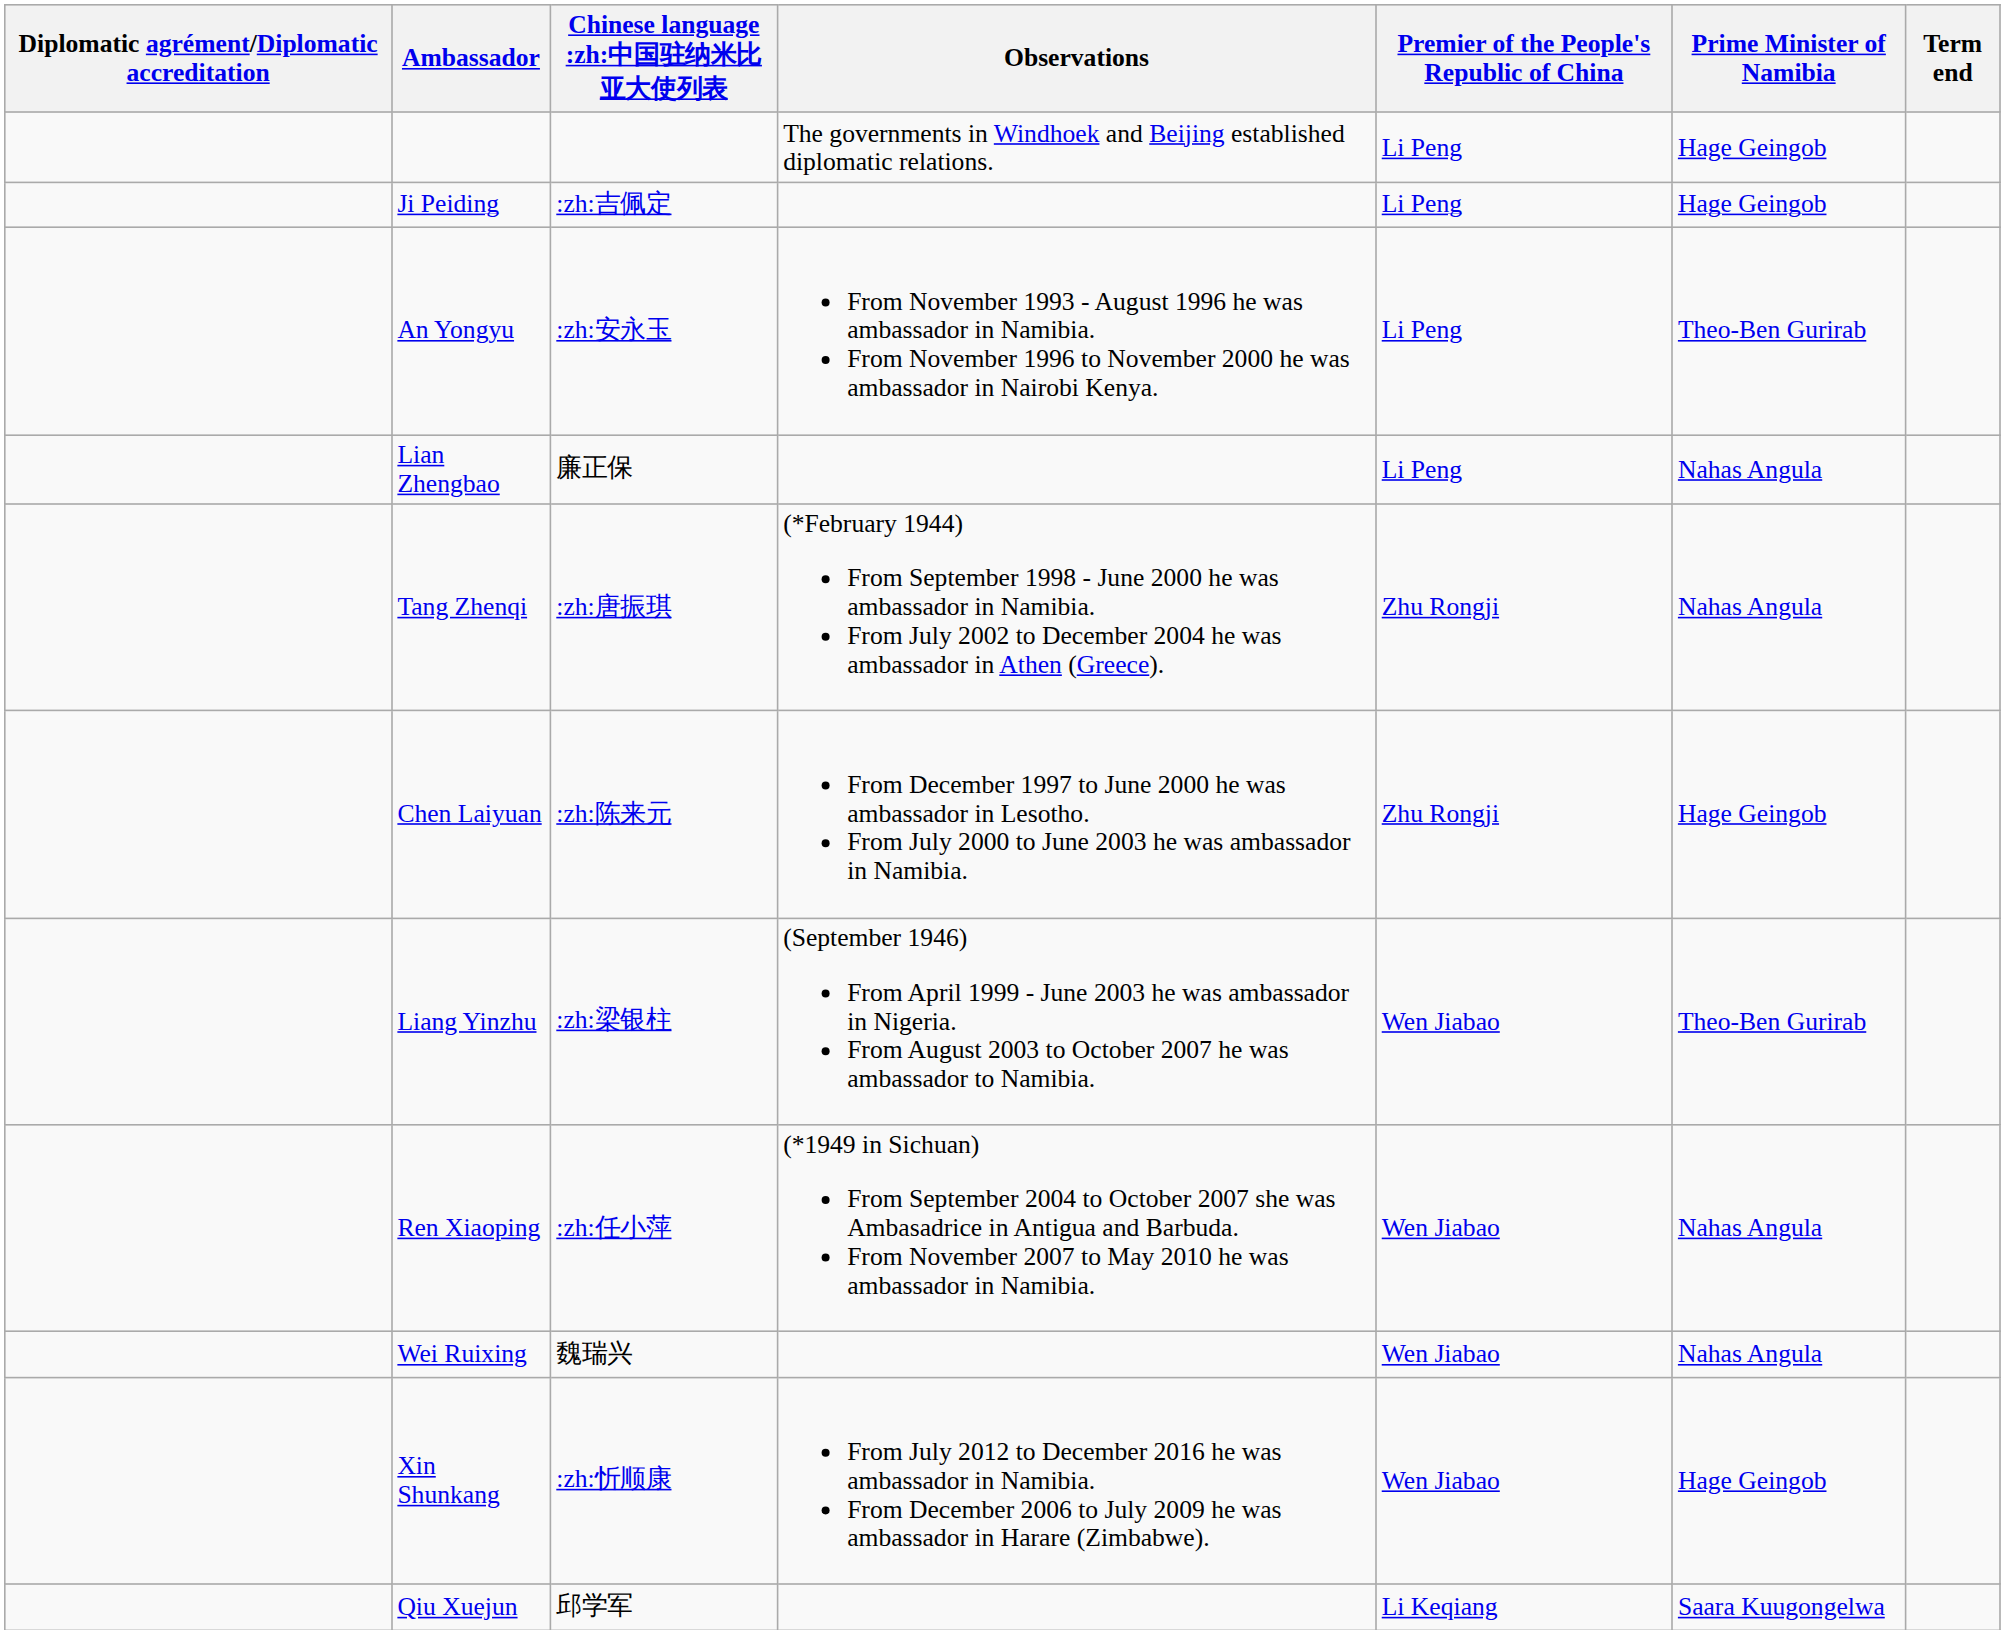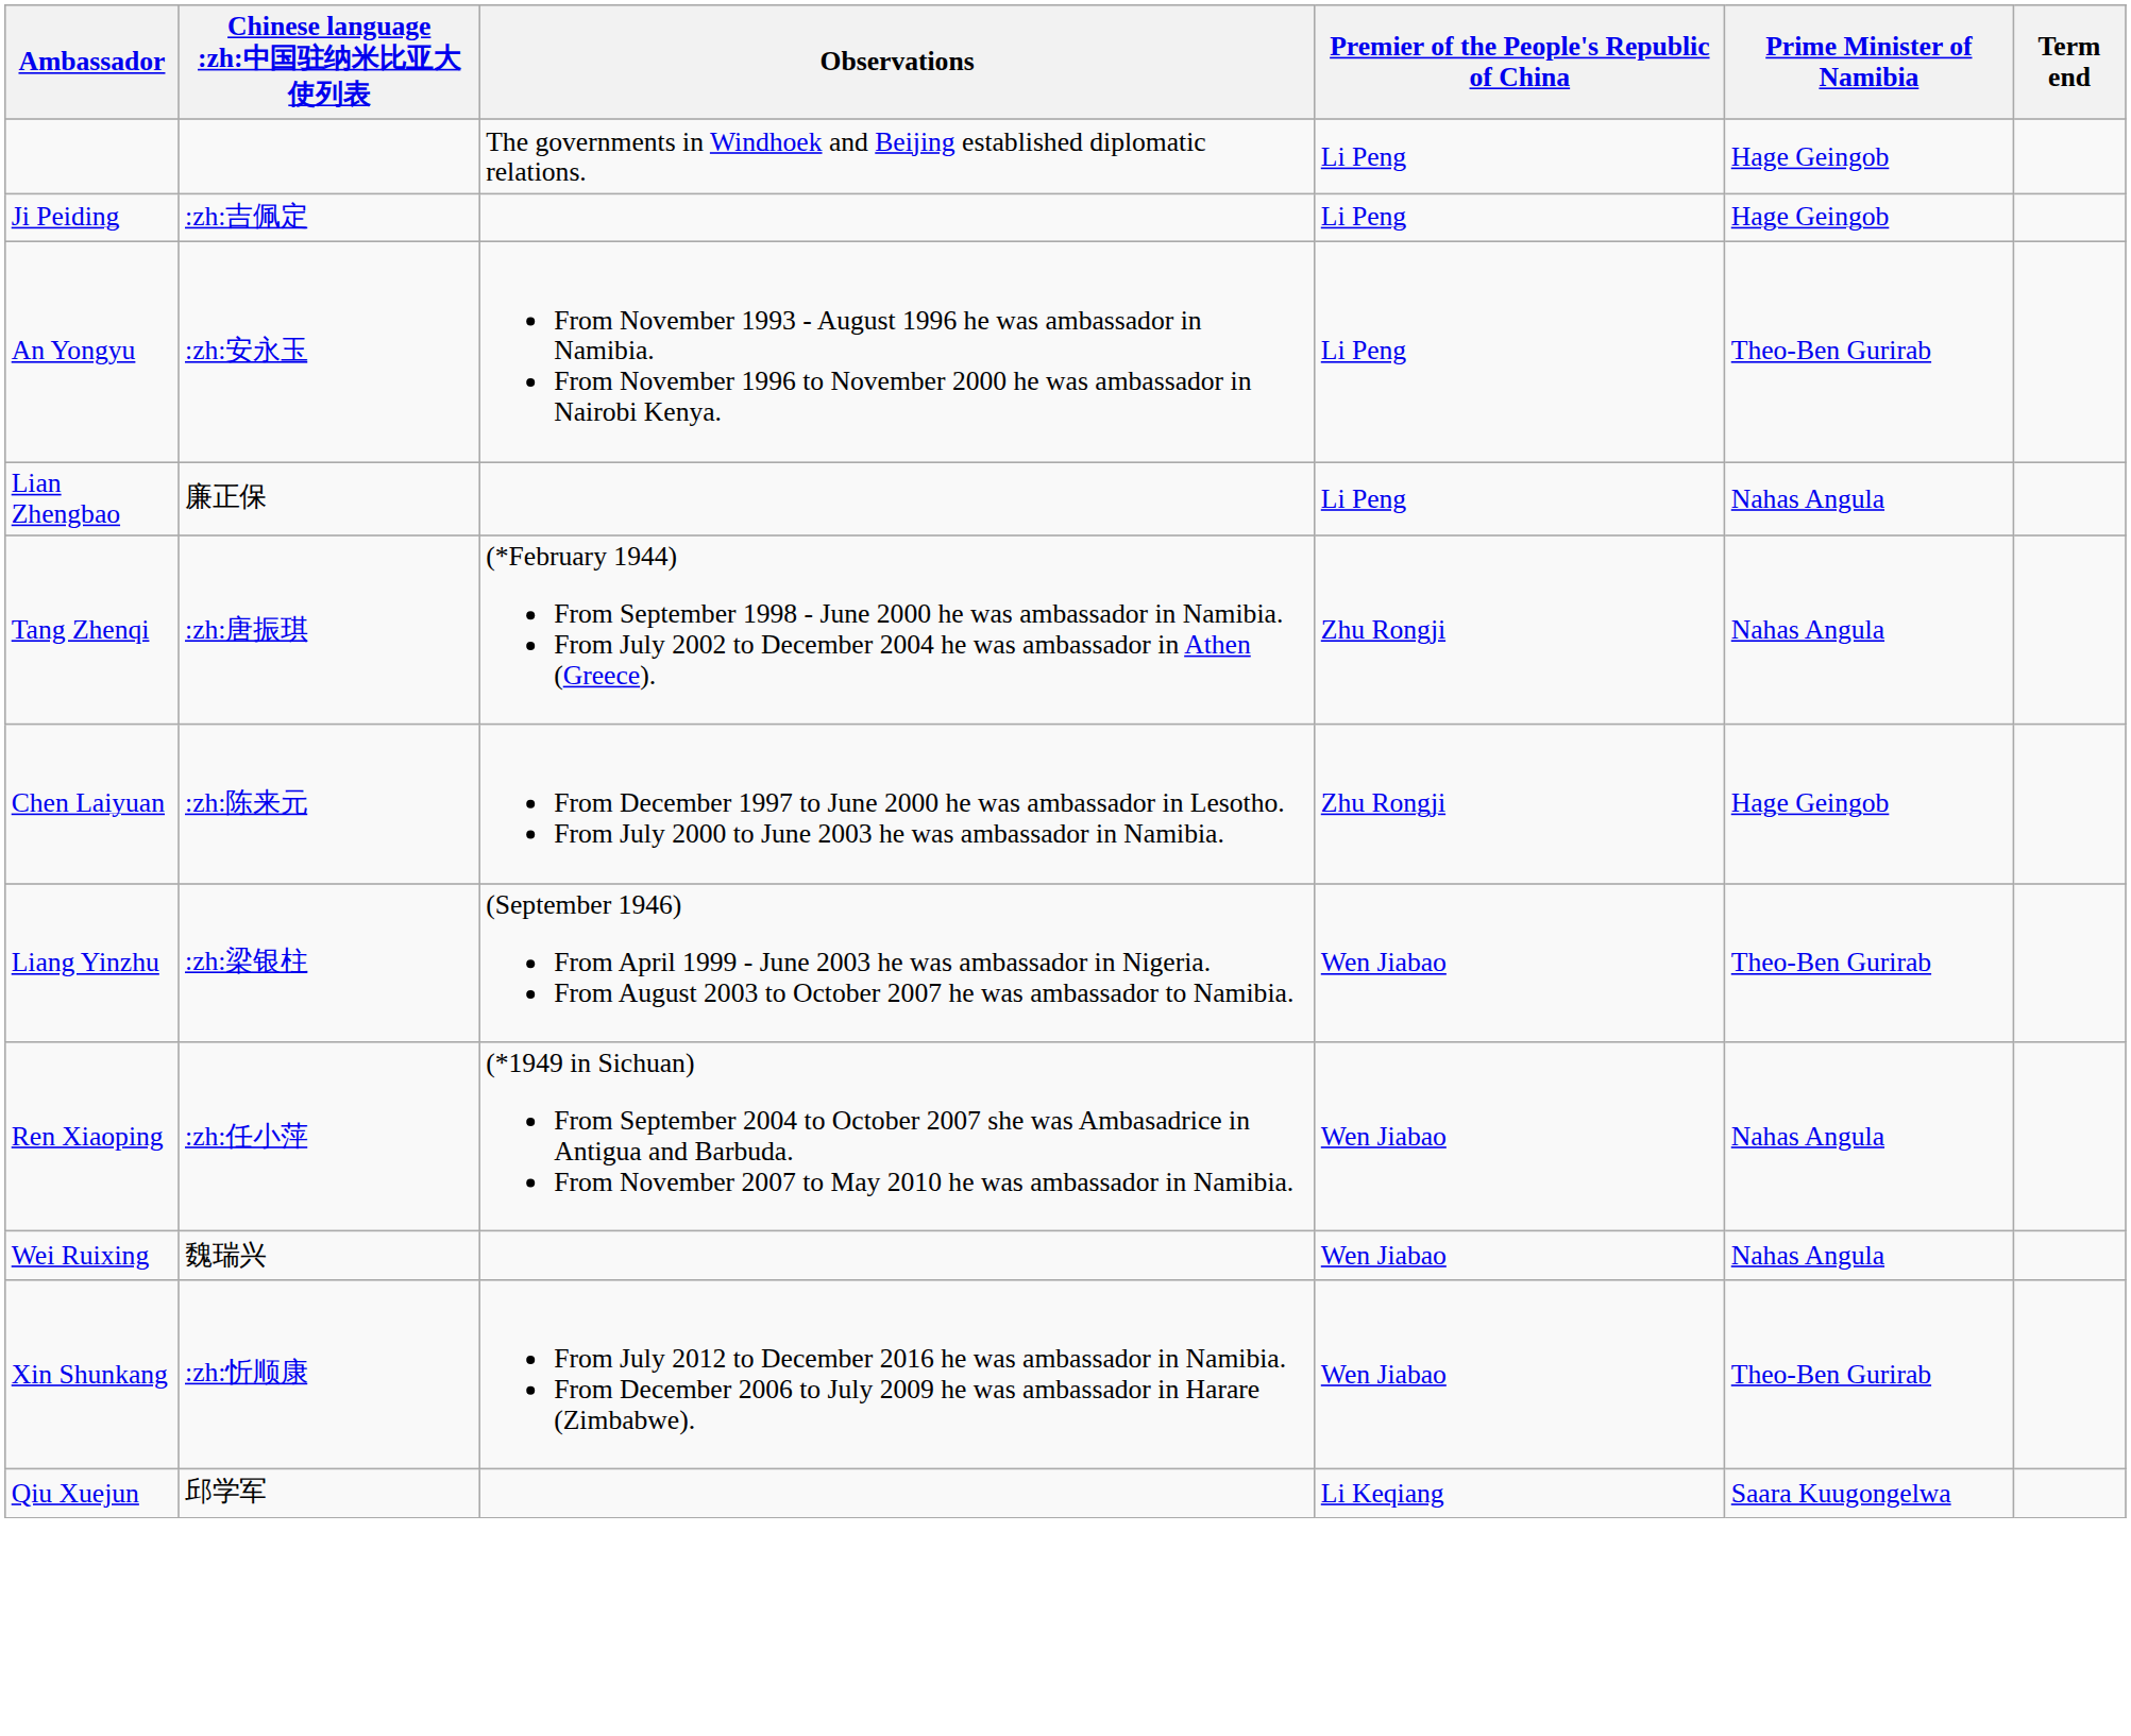- column: Diplomatic agrément/Diplomatic accreditation
Xin Shunkang | Prime Minister of Namibia: Hage Geingob -> Theo-Ben Gurirab
